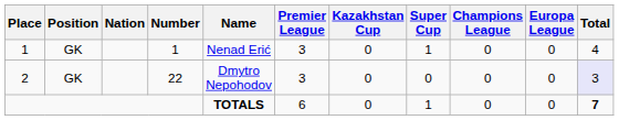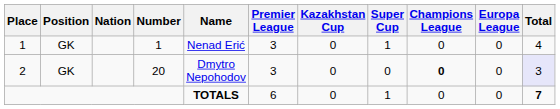2 | Number: 22 -> 20
2 | Champions League: normal -> bold
